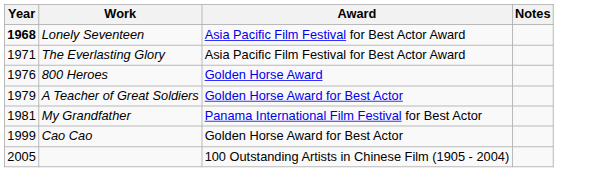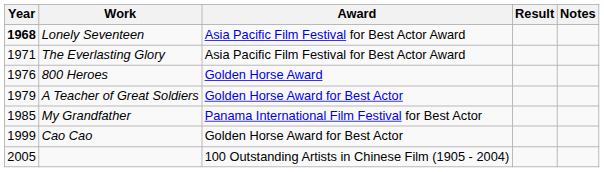+ column: Result
My Grandfather | Year: 1981 -> 1985
